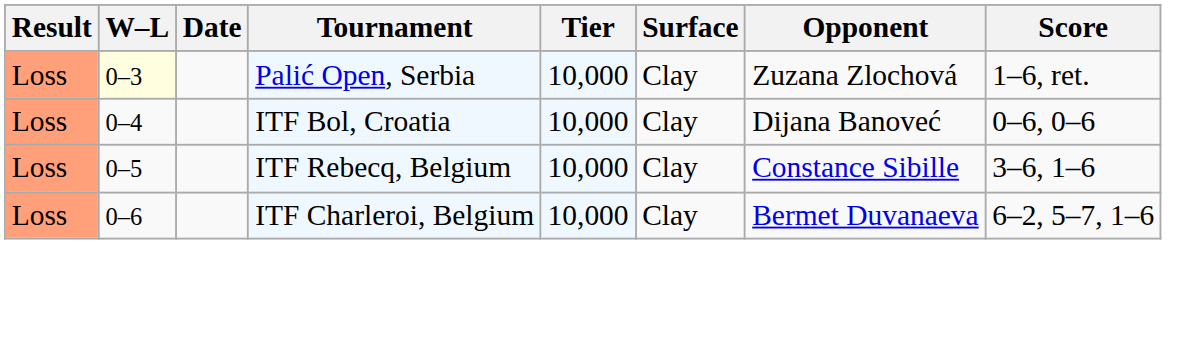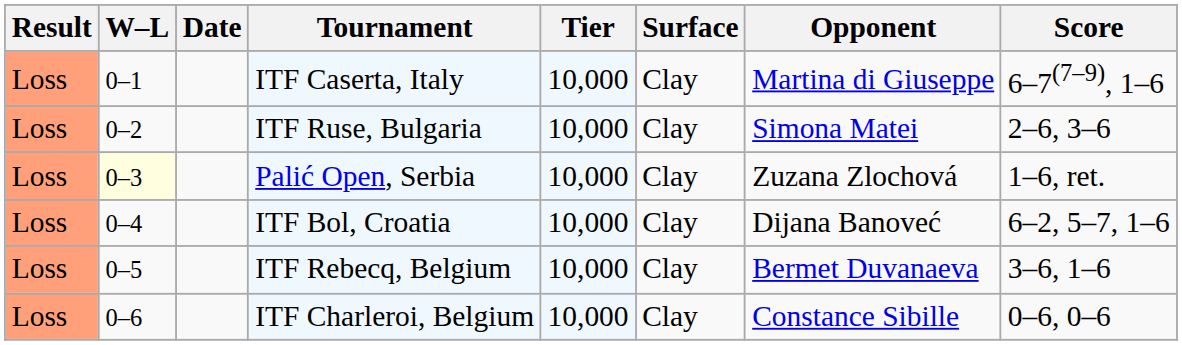+ row: Loss | 0–1 | ITF Caserta, Italy | 10,000 | Clay | Martina di Giuseppe | 6–7(7–9), 1–6
+ row: Loss | 0–2 | ITF Ruse, Bulgaria | 10,000 | Clay | Simona Matei | 2–6, 3–6
ITF Bol, Croatia | Score: 0–6, 0–6 -> 6–2, 5–7, 1–6
ITF Rebecq, Belgium | Opponent: Constance Sibille -> Bermet Duvanaeva
ITF Charleroi, Belgium | Opponent: Bermet Duvanaeva -> Constance Sibille
ITF Charleroi, Belgium | Score: 6–2, 5–7, 1–6 -> 0–6, 0–6
